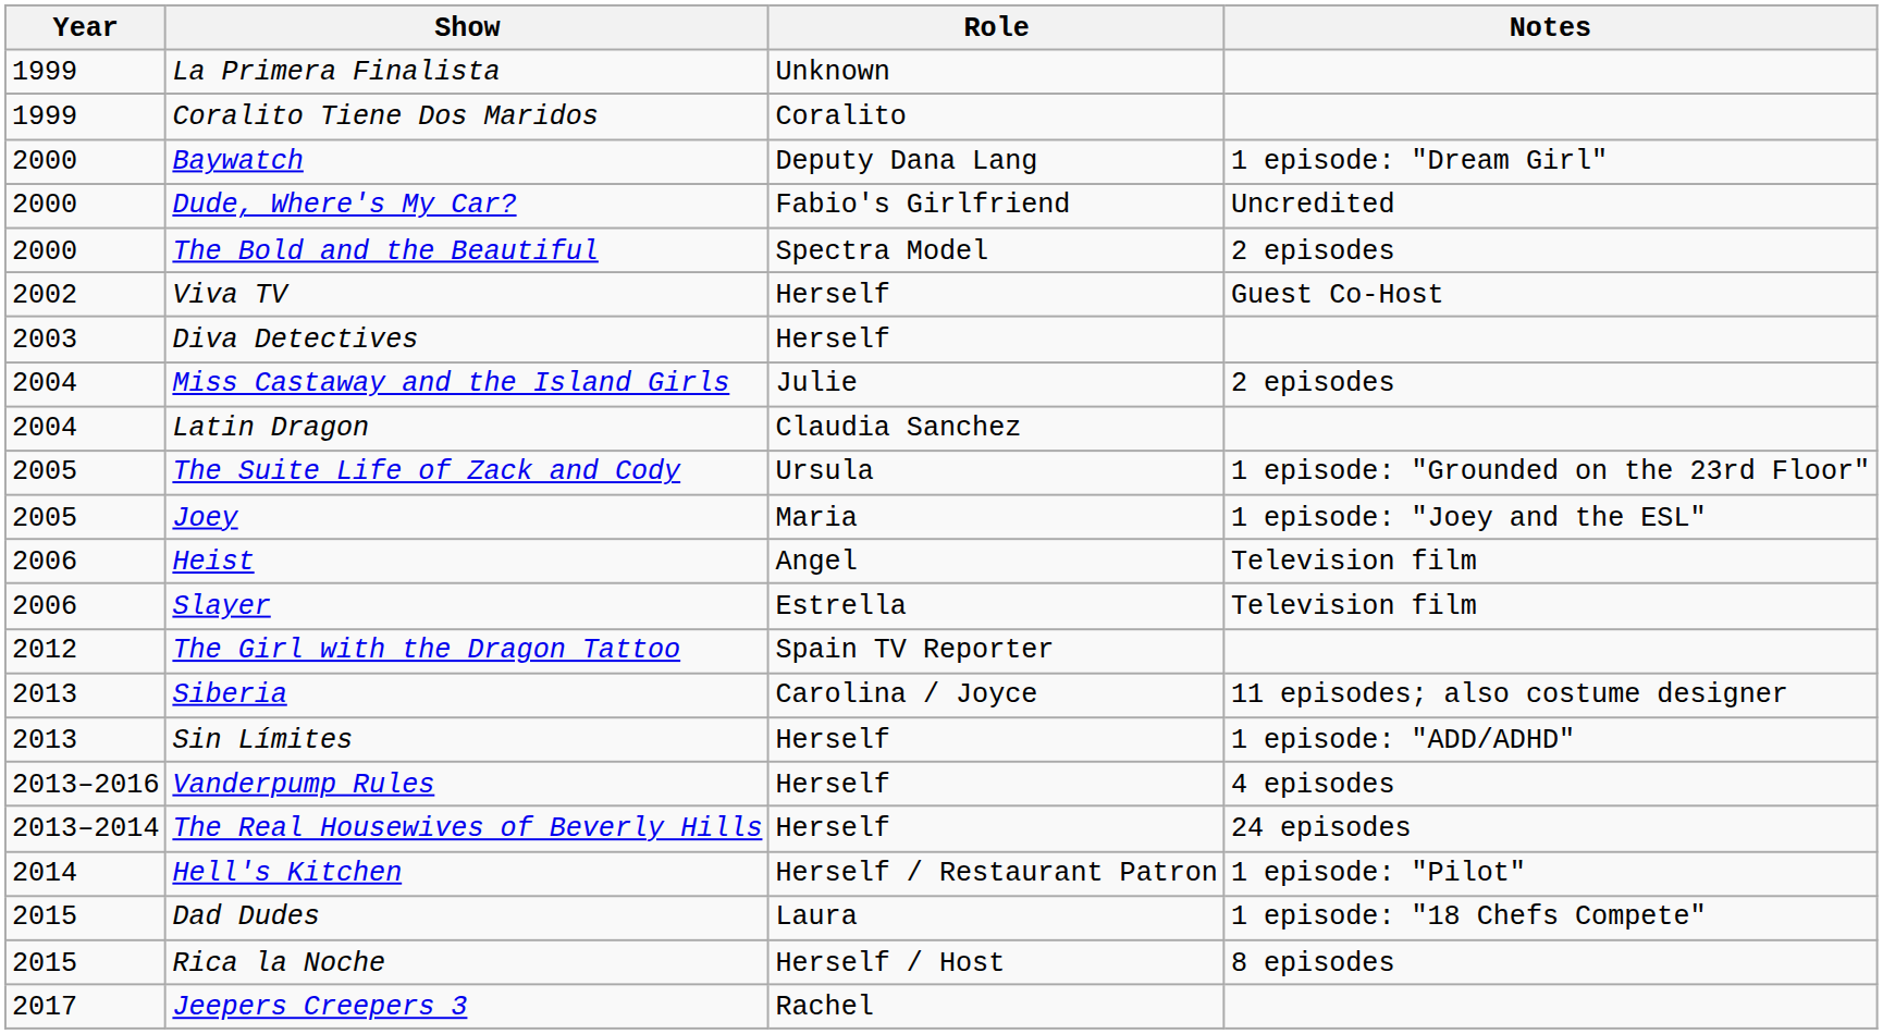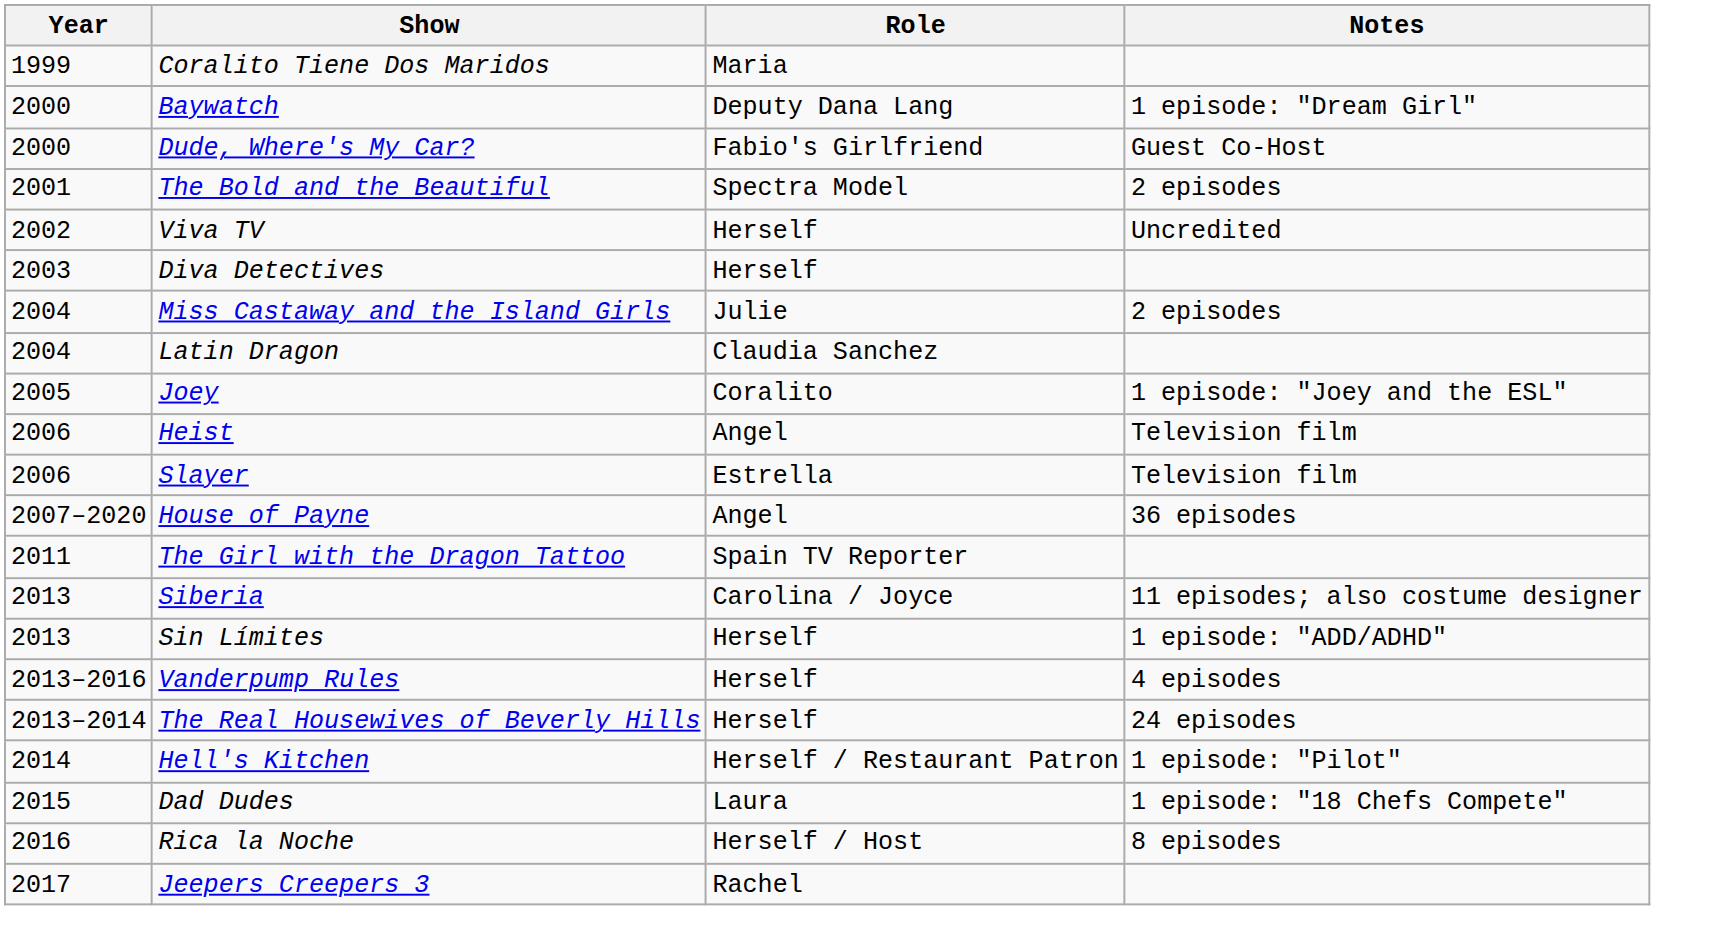- row: 1999 | La Primera Finalista | Unknown
Coralito Tiene Dos Maridos | Role: Coralito -> Maria
Dude, Where's My Car? | Notes: Uncredited -> Guest Co-Host
The Bold and the Beautiful | Year: 2000 -> 2001
Viva TV | Notes: Guest Co-Host -> Uncredited
- row: 2005 | The Suite Life of Zack and Cody | Ursula | 1 episode: "Grounded on the 23rd Floor"
Joey | Role: Maria -> Coralito
+ row: 2007–2020 | House of Payne | Angel | 36 episodes
The Girl with the Dragon Tattoo | Year: 2012 -> 2011
Rica la Noche | Year: 2015 -> 2016
